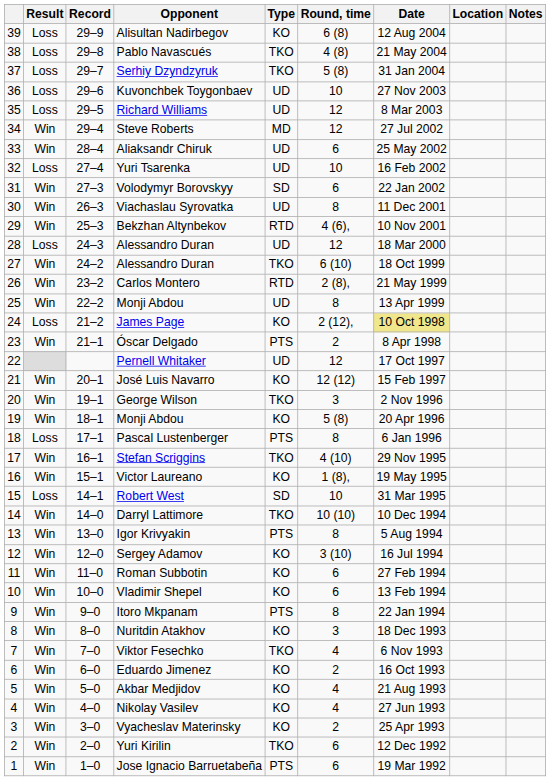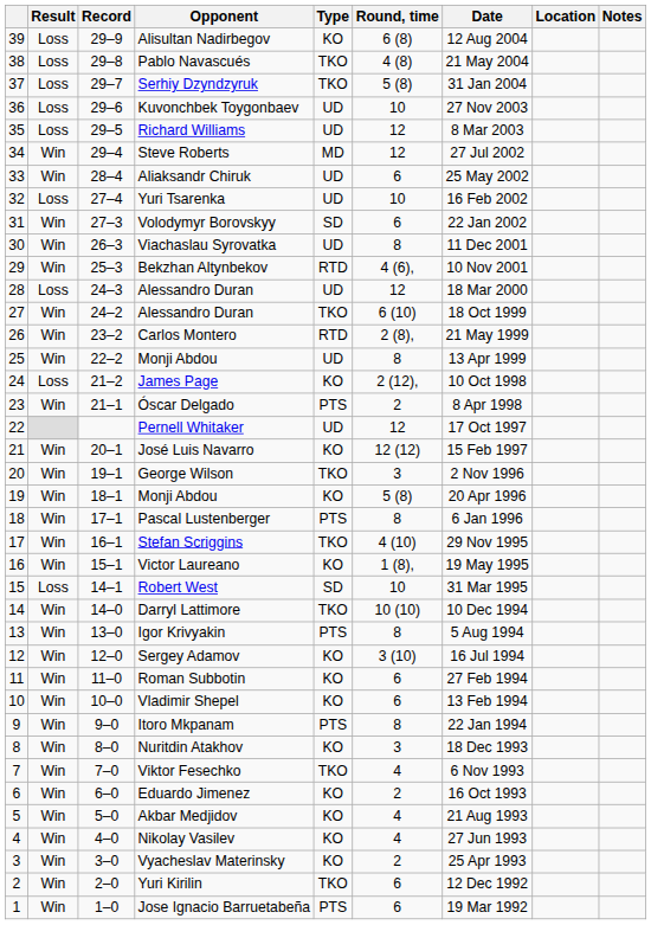James Page | Date: khaki background -> no background
Pascal Lustenberger | Result: Loss -> Win
